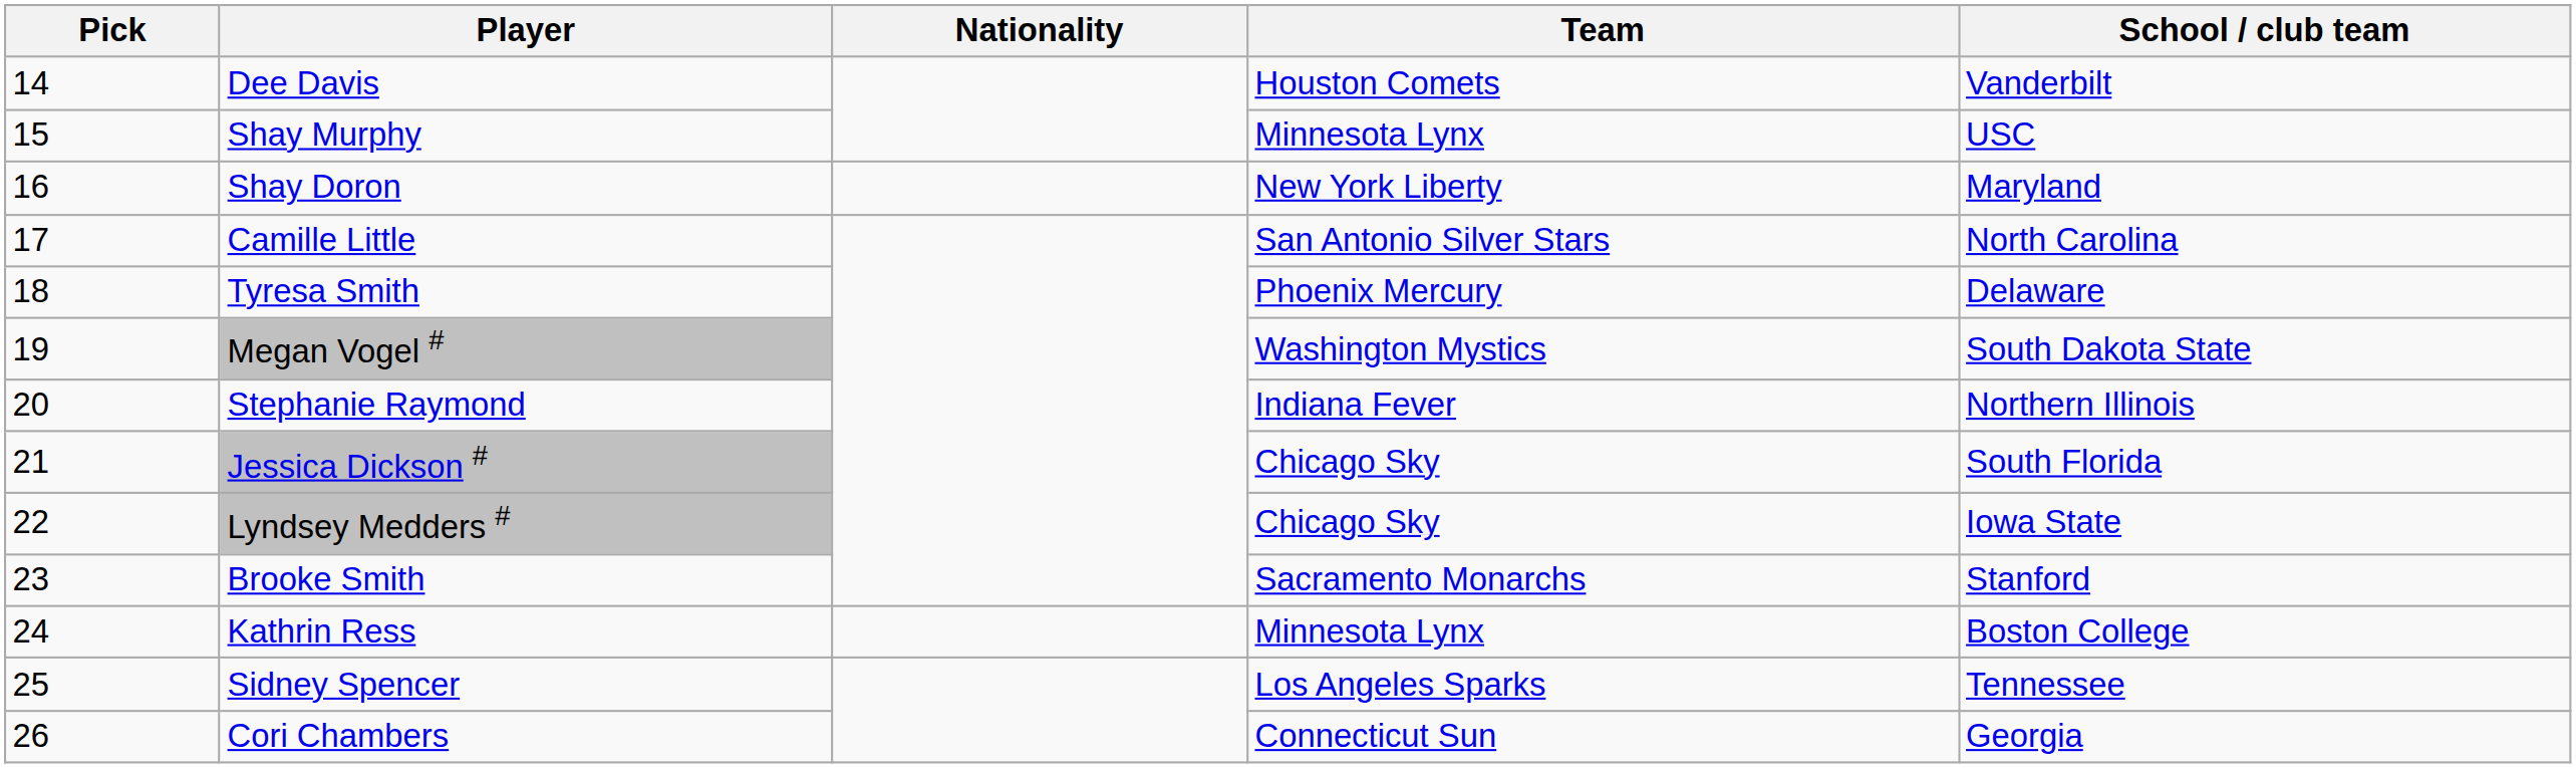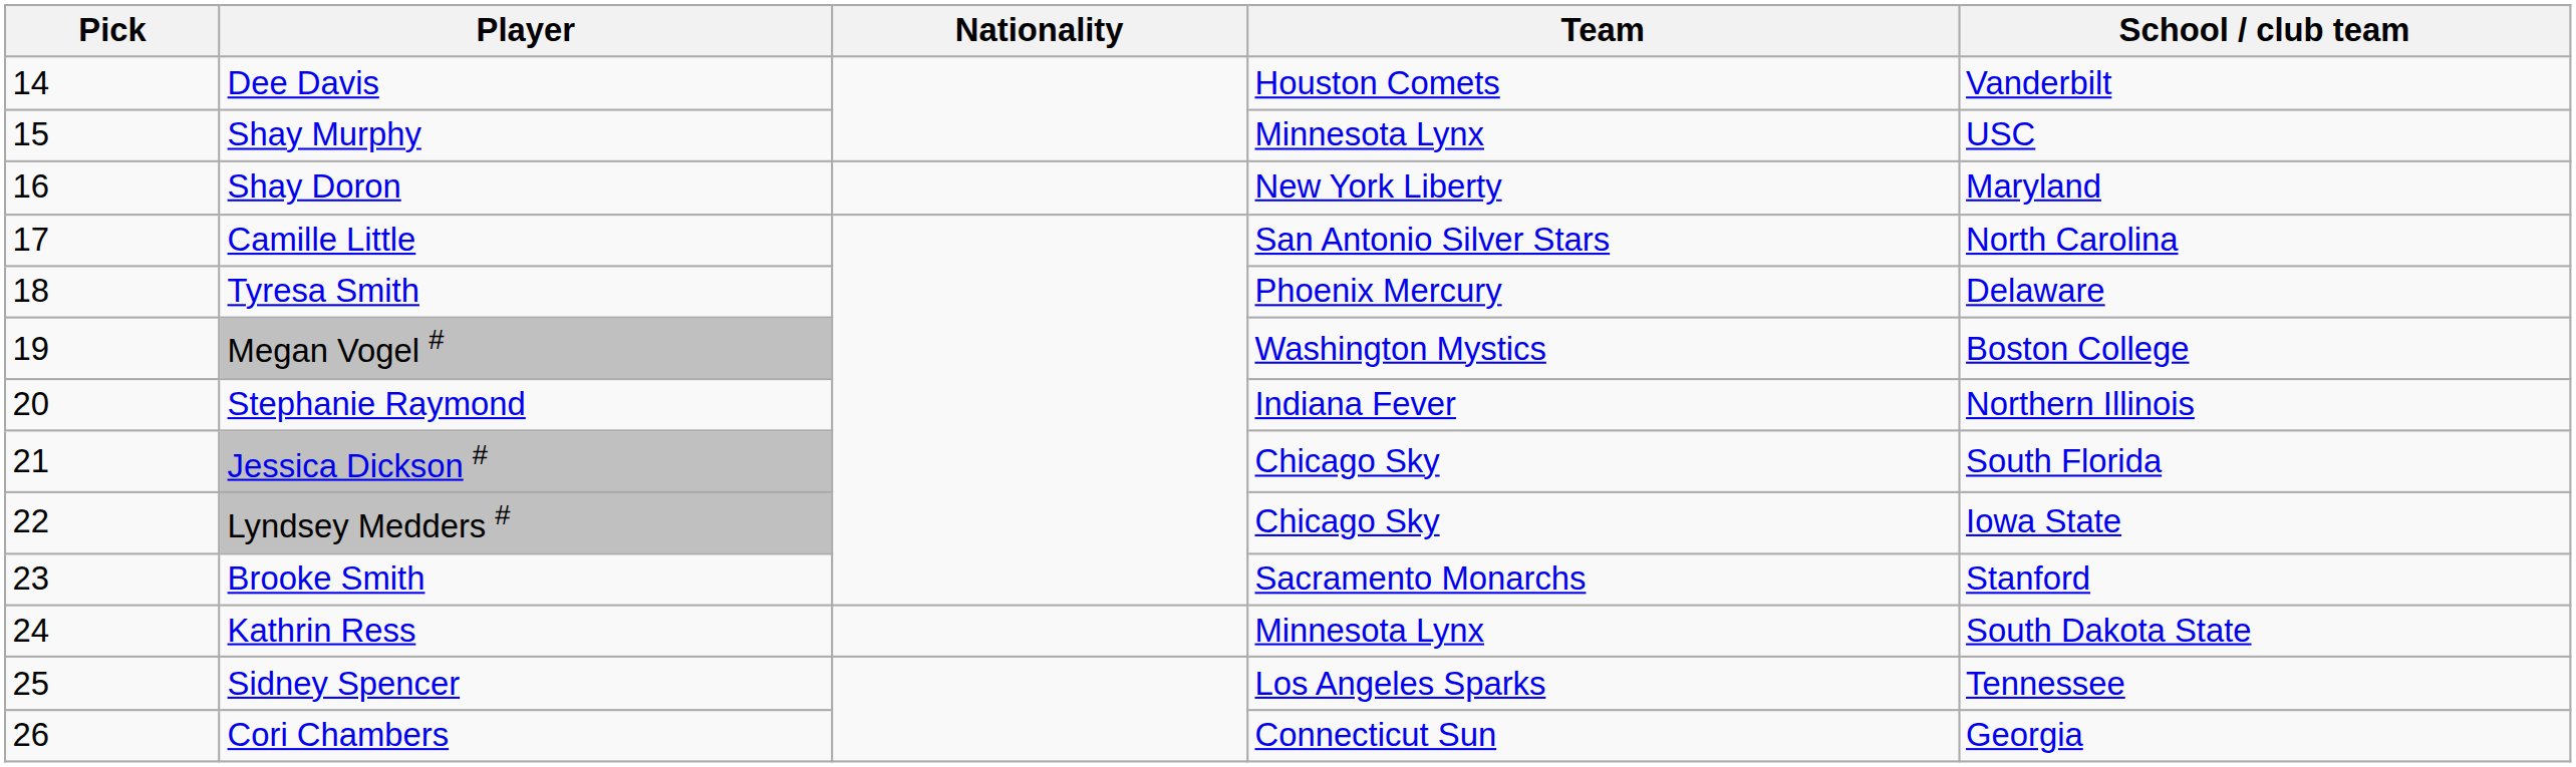Megan Vogel # | School / club team: South Dakota State -> Boston College
Kathrin Ress | School / club team: Boston College -> South Dakota State
